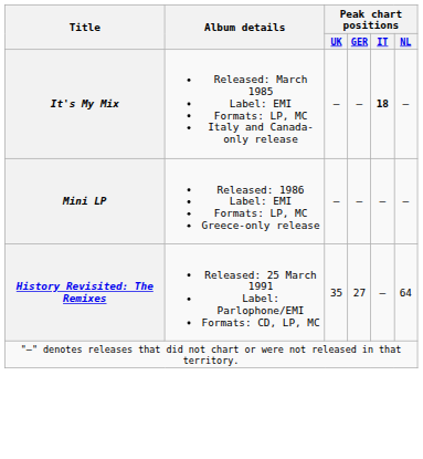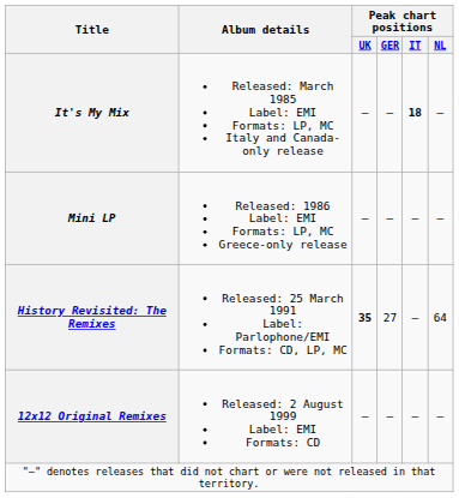History Revisited: The Remixes | Peak chart positions / UK: normal -> bold
+ row: 12x12 Original Remixes | Released: 2 August 1999 Label: EMI Formats: CD | — | — | — | —
